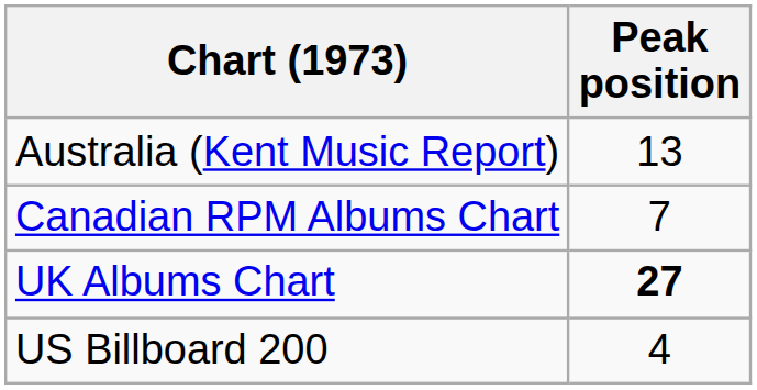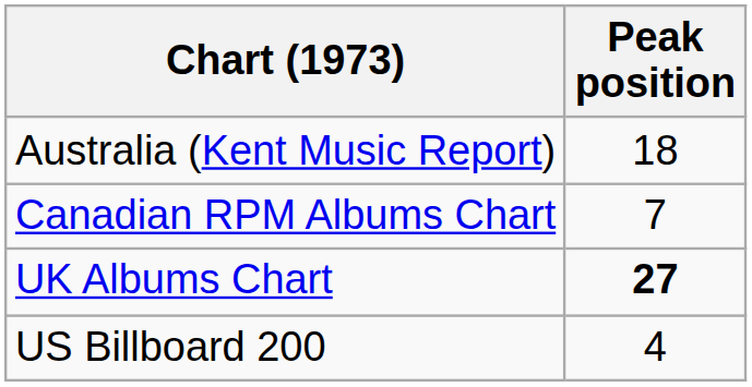Australia (Kent Music Report) | Peak position: 13 -> 18
